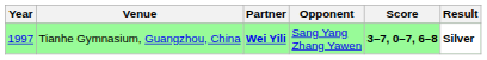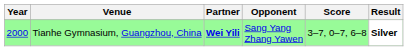Tianhe Gymnasium, Guangzhou, China | Year: 1997 -> 2000
Tianhe Gymnasium, Guangzhou, China | Score: bold -> normal
